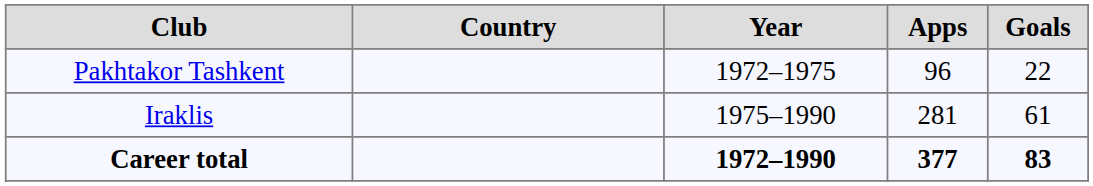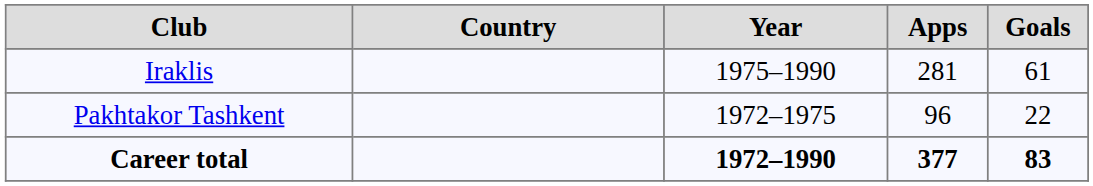rows swapped: Pakhtakor Tashkent <-> Iraklis
